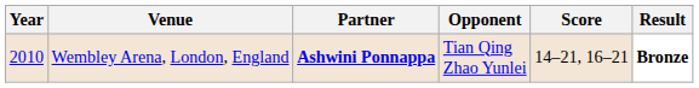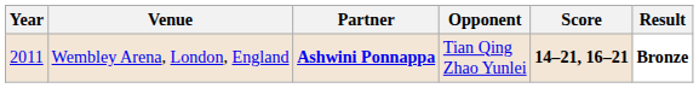Wembley Arena, London, England | Year: 2010 -> 2011
Wembley Arena, London, England | Score: normal -> bold
